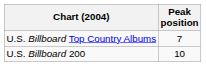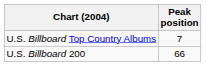U.S. Billboard 200 | Peak position: 10 -> 66
